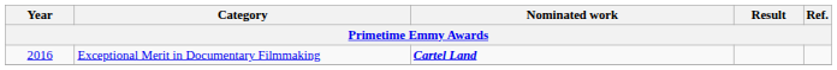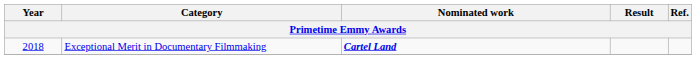Exceptional Merit in Documentary Filmmaking | Year: 2016 -> 2018
